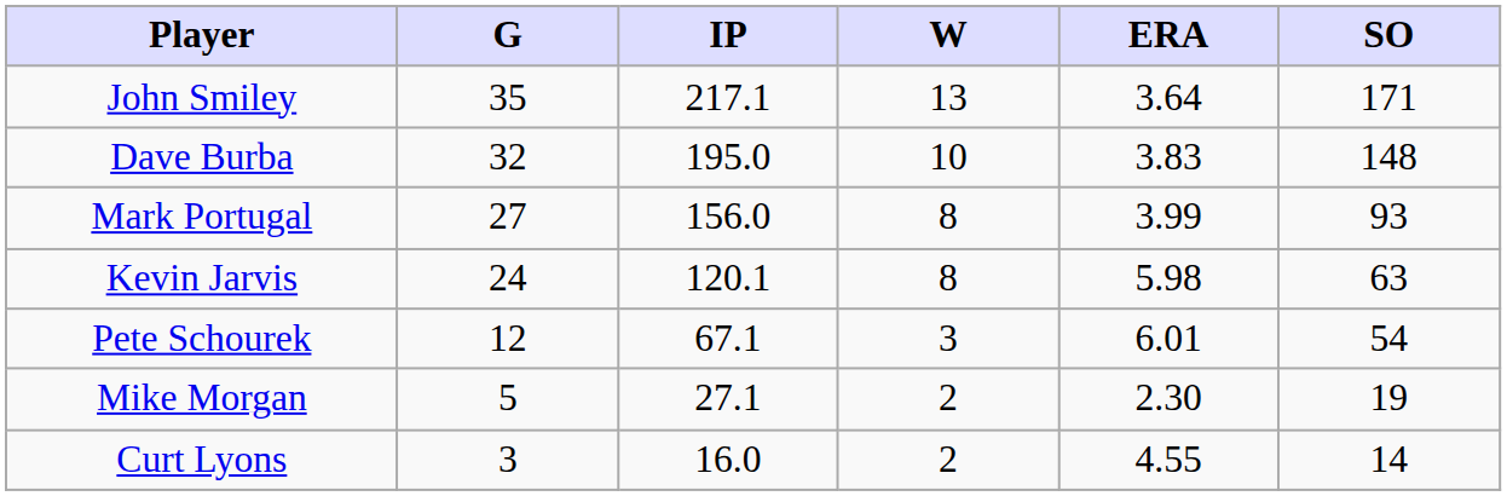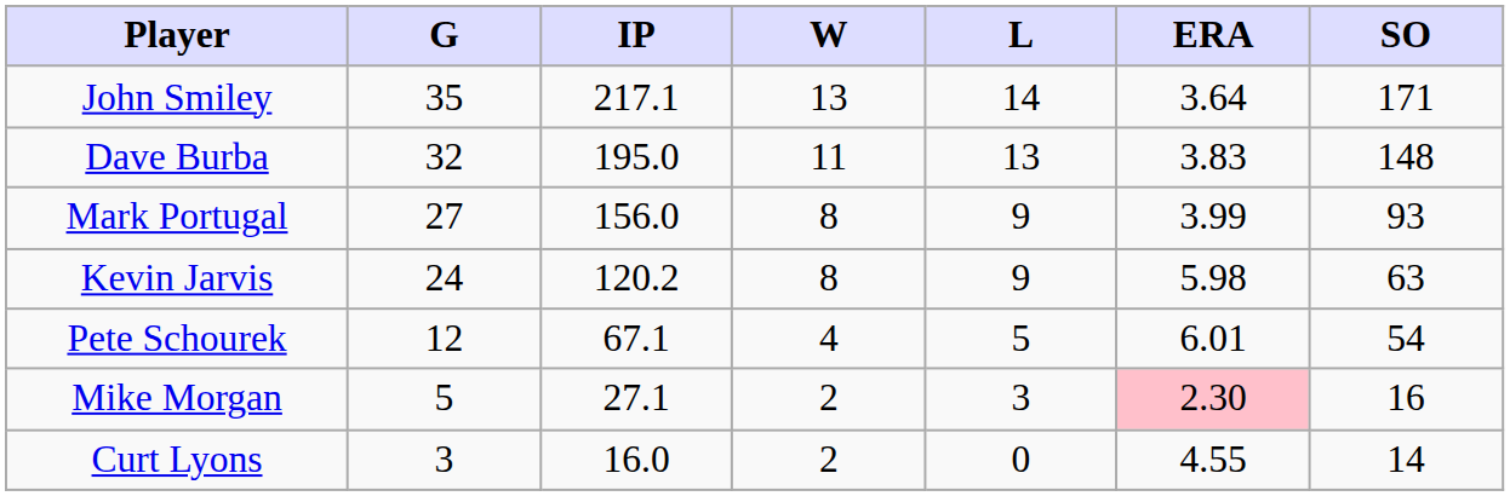+ column: L | 14 | 13 | 9 | 9 | 5 | 3 | 0
Dave Burba | W: 10 -> 11
Kevin Jarvis | IP: 120.1 -> 120.2
Pete Schourek | W: 3 -> 4
Mike Morgan | ERA: no background -> pink background
Mike Morgan | SO: 19 -> 16
